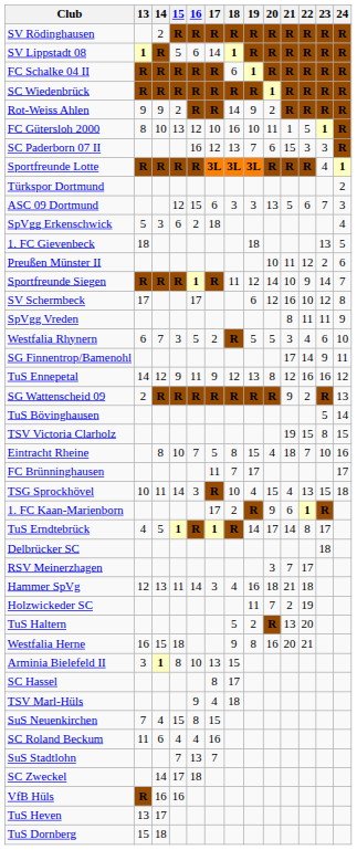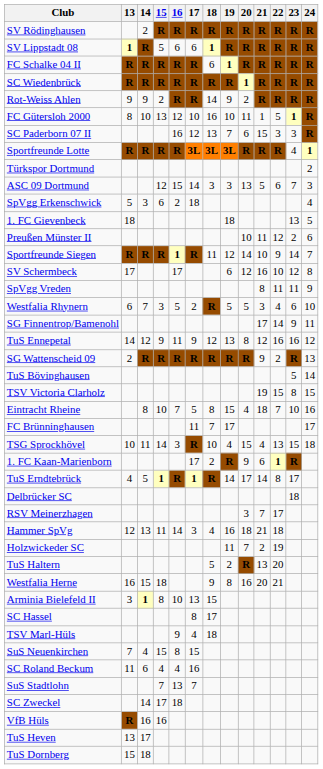SV Lippstadt 08 | 17: 14 -> 6
ASC 09 Dortmund | 17: 6 -> 14
